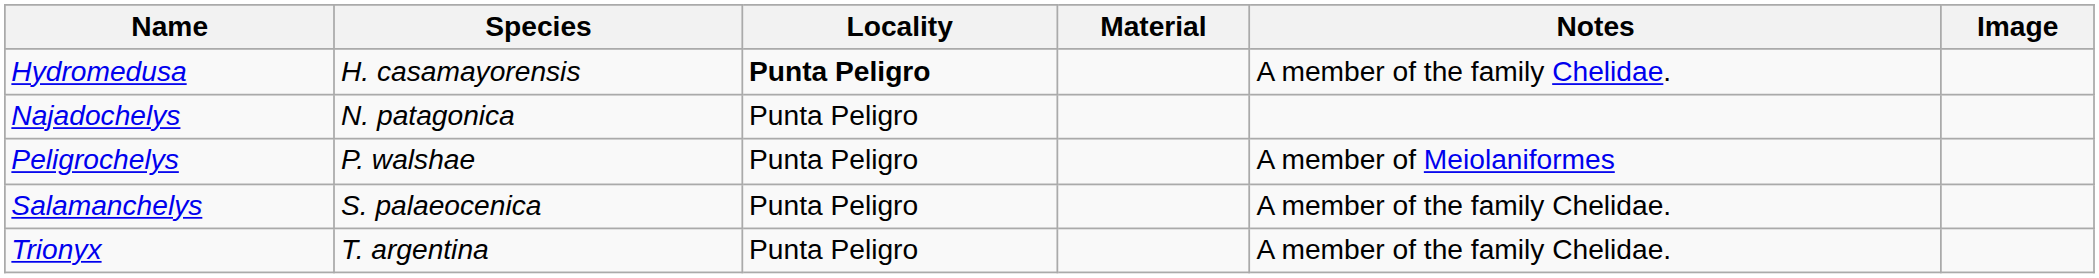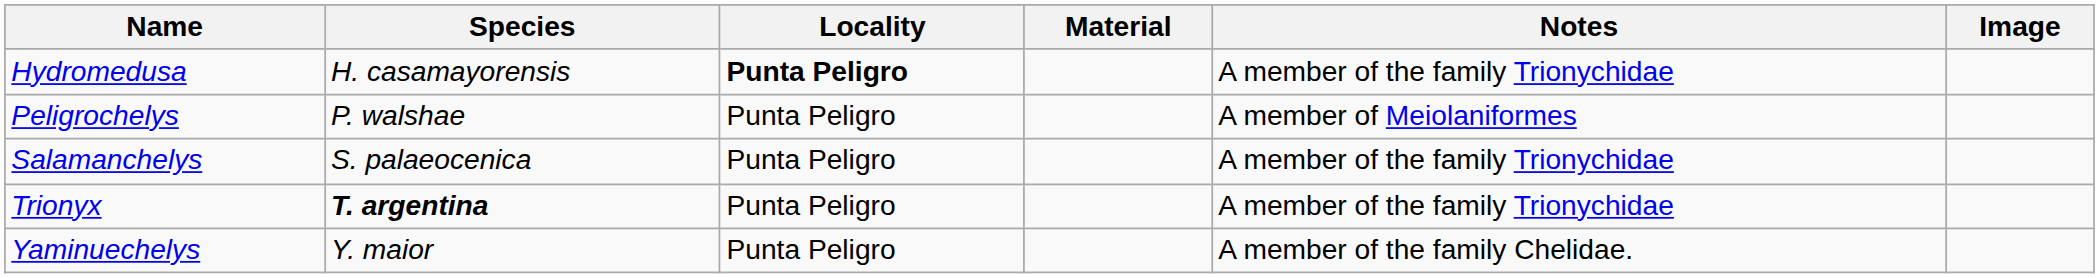Hydromedusa | Notes: A member of the family Chelidae. -> A member of the family Trionychidae
- row: Najadochelys | N. patagonica | Punta Peligro
Salamanchelys | Notes: A member of the family Chelidae. -> A member of the family Trionychidae
Trionyx | Species: normal -> bold
Trionyx | Notes: A member of the family Chelidae. -> A member of the family Trionychidae
+ row: Yaminuechelys | Y. maior | Punta Peligro | A member of the family Chelidae.
